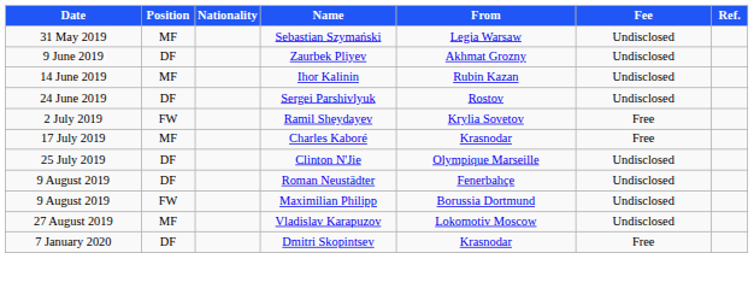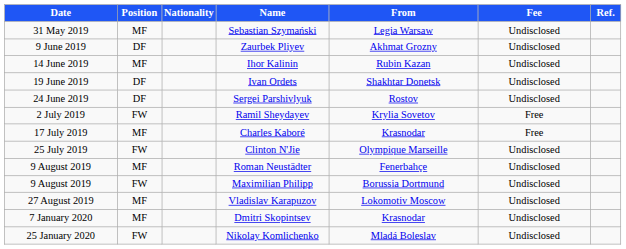+ row: 19 June 2019 | DF | Ivan Ordets | Shakhtar Donetsk | Undisclosed
Clinton N'Jie | Position: DF -> FW
Roman Neustädter | Position: DF -> MF
Dmitri Skopintsev | Position: DF -> MF
Dmitri Skopintsev | Fee: Free -> Undisclosed
+ row: 25 January 2020 | FW | Nikolay Komlichenko | Mladá Boleslav | Undisclosed
